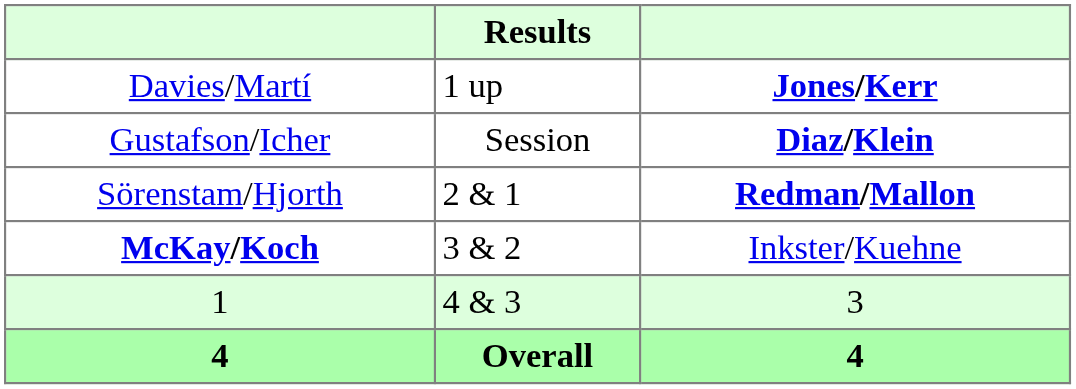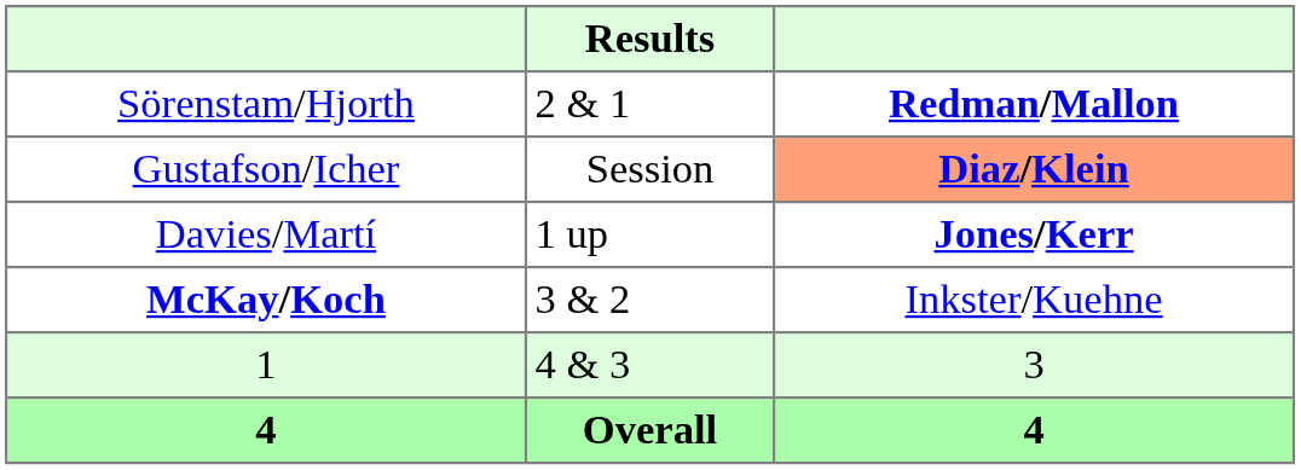rows swapped: Davies/Martí <-> Sörenstam/Hjorth
Gustafson/Icher | column 3: no background -> lightsalmon background
